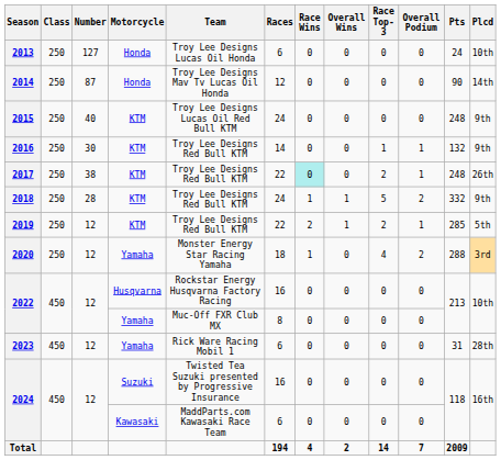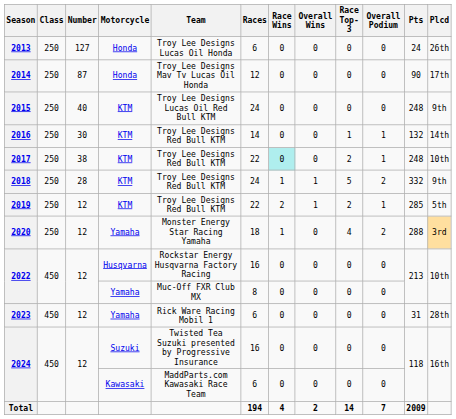2013 | Plcd: 10th -> 26th
2014 | Plcd: 14th -> 17th
2016 | Plcd: 9th -> 14th
2017 | Plcd: 26th -> 10th
